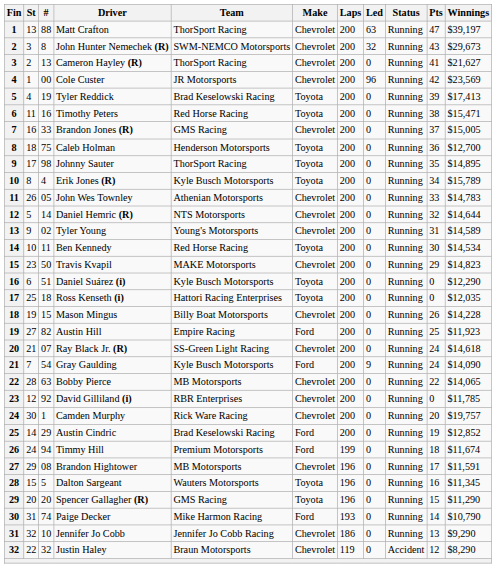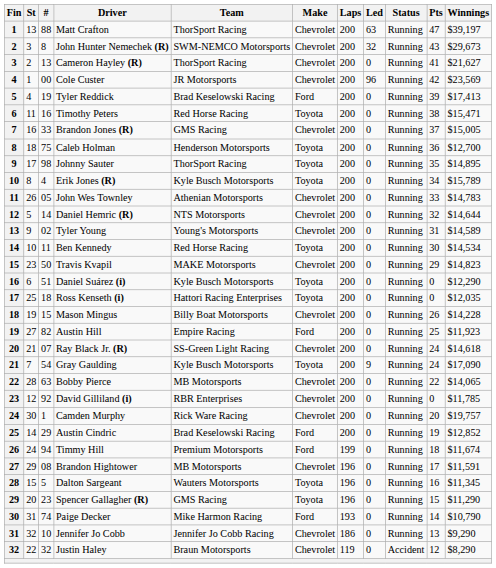Tyler Reddick | Make: Toyota -> Ford
Gray Gaulding | Make: Ford -> Toyota
Gray Gaulding | Winnings: $14,090 -> $17,090
Spencer Gallagher (R) | #: 20 -> 23
